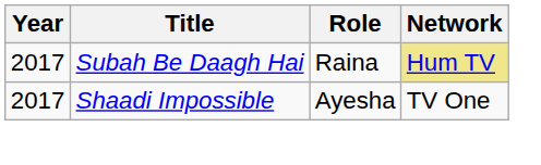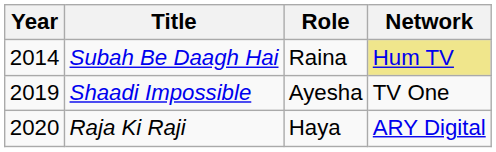Subah Be Daagh Hai | Year: 2017 -> 2014
Shaadi Impossible | Year: 2017 -> 2019
+ row: 2020 | Raja Ki Raji | Haya | ARY Digital
